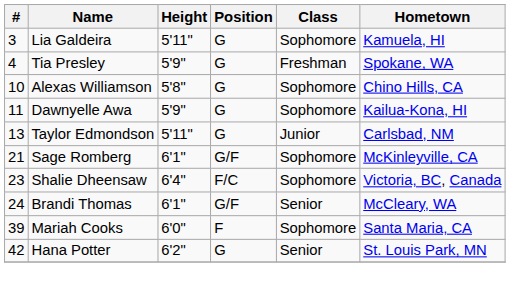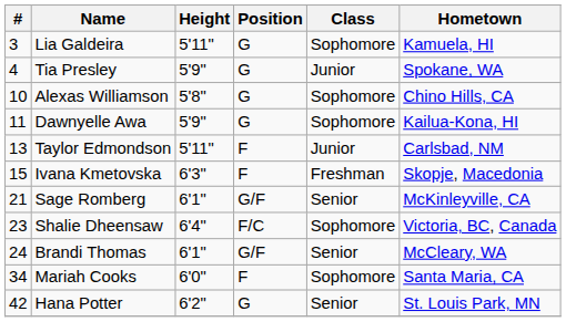Tia Presley | Class: Freshman -> Junior
Taylor Edmondson | Position: G -> F
+ row: 15 | Ivana Kmetovska | 6'3" | F | Freshman | Skopje, Macedonia
Sage Romberg | Class: Sophomore -> Senior
Mariah Cooks | #: 39 -> 34
